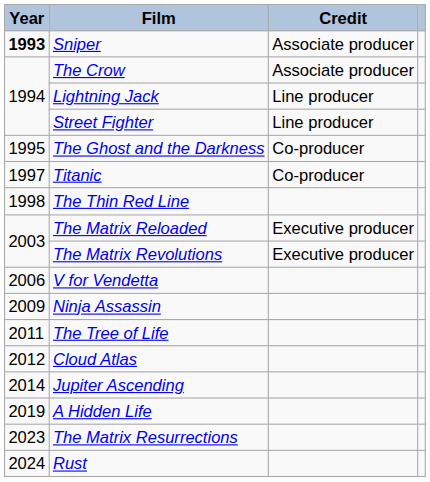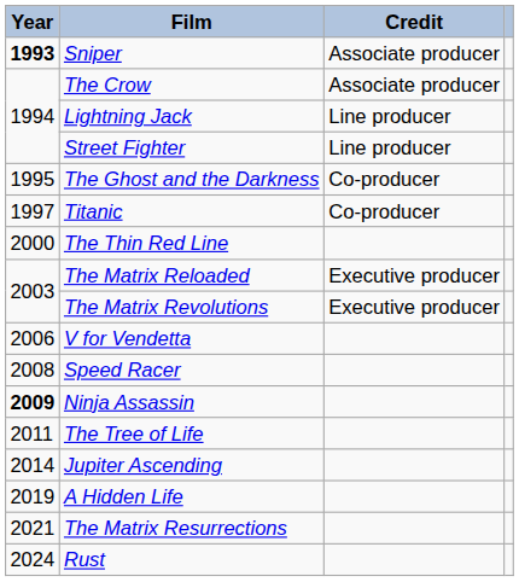The Thin Red Line | Year: 1998 -> 2000
+ row: 2008 | Speed Racer
Ninja Assassin | Year: normal -> bold
- row: 2012 | Cloud Atlas
The Matrix Resurrections | Year: 2023 -> 2021
